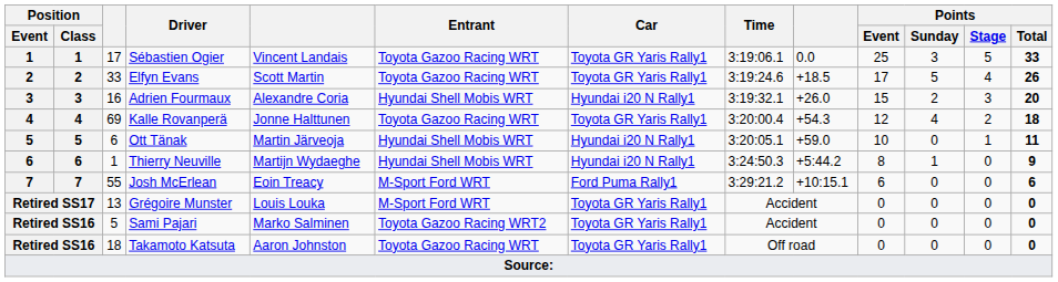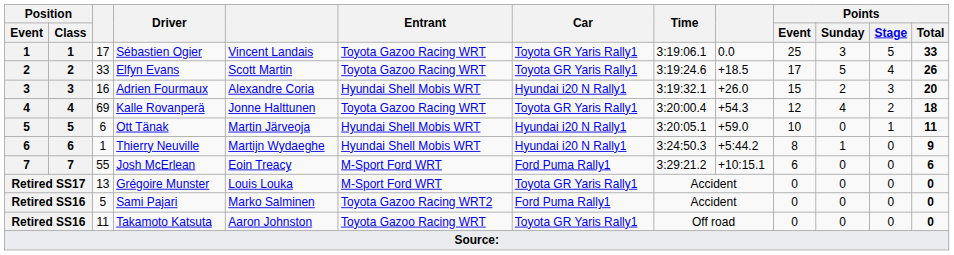Sami Pajari | Car: Toyota GR Yaris Rally1 -> Ford Puma Rally1
Takamoto Katsuta | column 3: 18 -> 11
